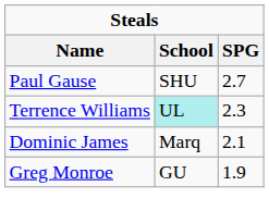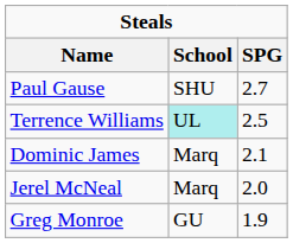Terrence Williams | SPG: 2.3 -> 2.5
+ row: Jerel McNeal | Marq | 2.0
